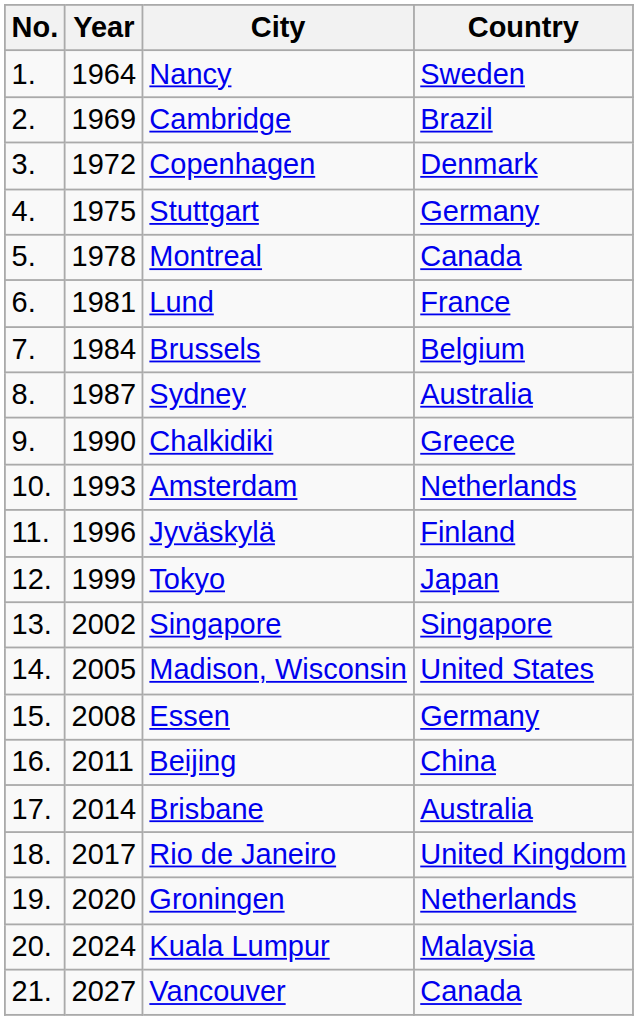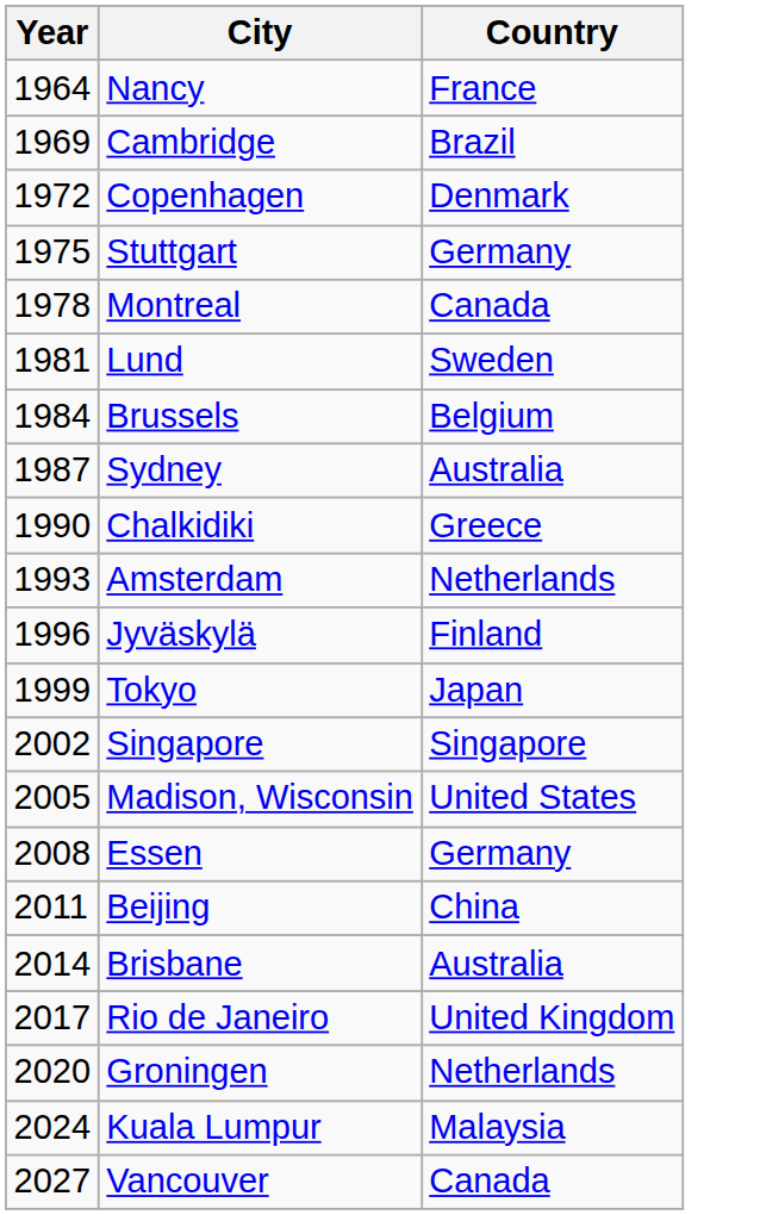- column: No. | 1. | 2. | 3. | 4. | 5. | 6. | 7. | 8. | 9. | 10. | 11. | 12. | 13. | 14. | 15. | 16. | 17. | 18. | 19. | 20. | 21.
Nancy | Country: Sweden -> France
Lund | Country: France -> Sweden
